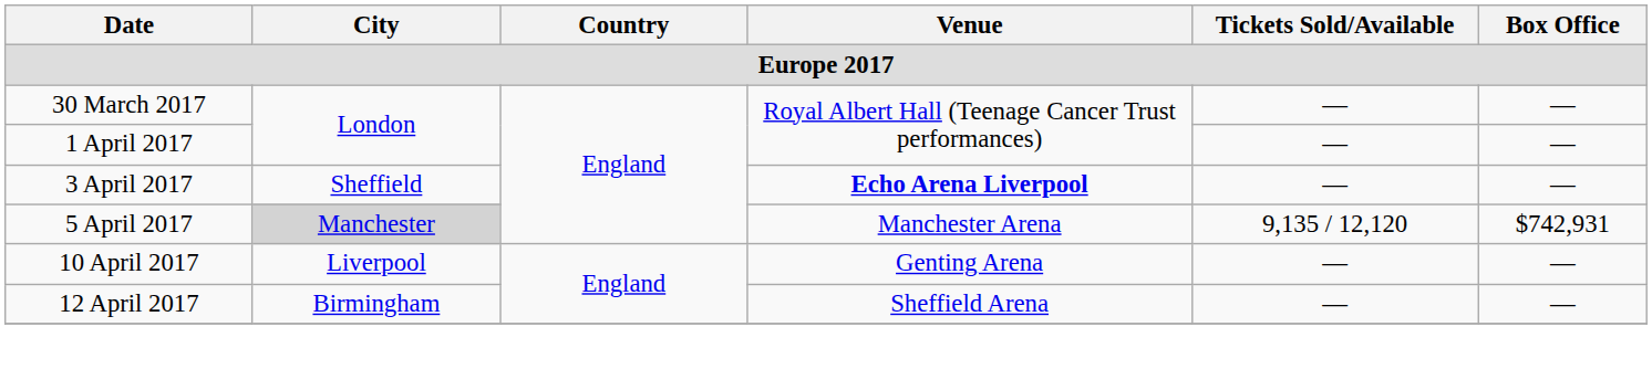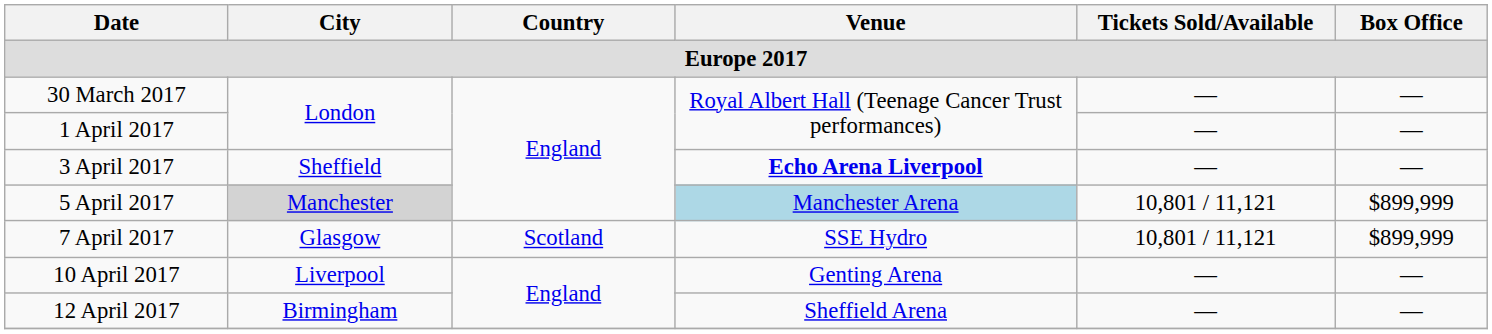5 April 2017 | Venue: no background -> lightblue background
5 April 2017 | Tickets Sold/Available: 9,135 / 12,120 -> 10,801 / 11,121
5 April 2017 | Box Office: $742,931 -> $899,999
+ row: 7 April 2017 | Glasgow | Scotland | SSE Hydro | 10,801 / 11,121 | $899,999
